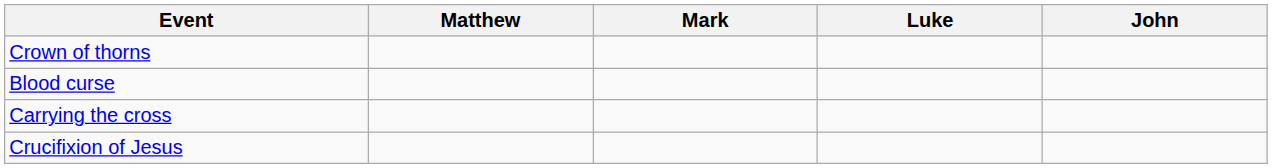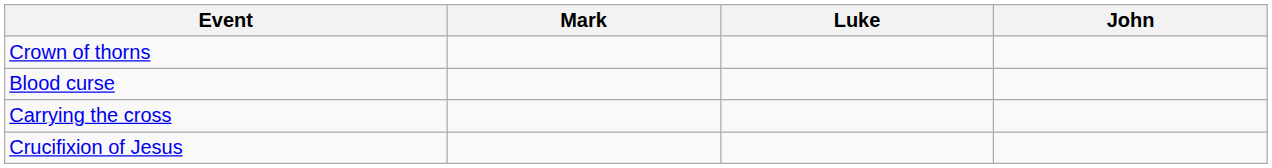- column: Matthew
